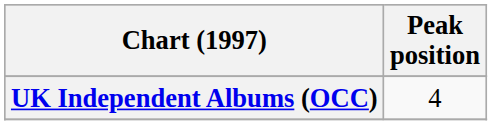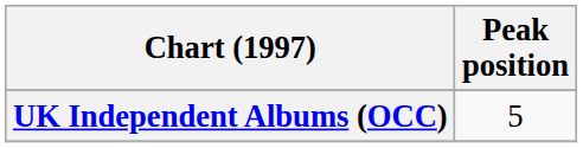UK Independent Albums (OCC) | Peak position: 4 -> 5
